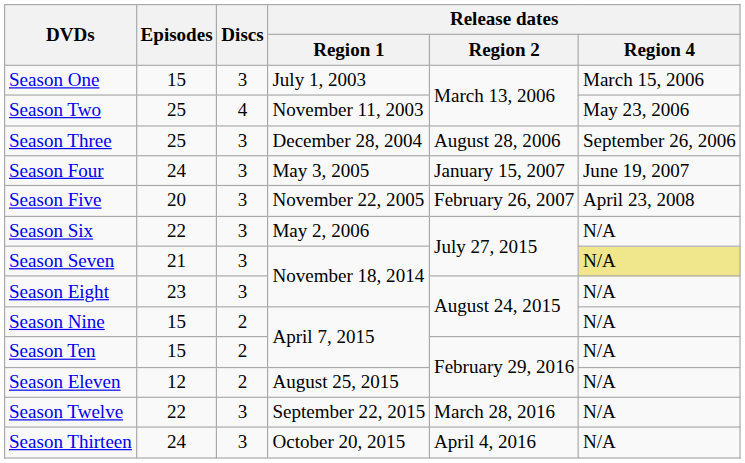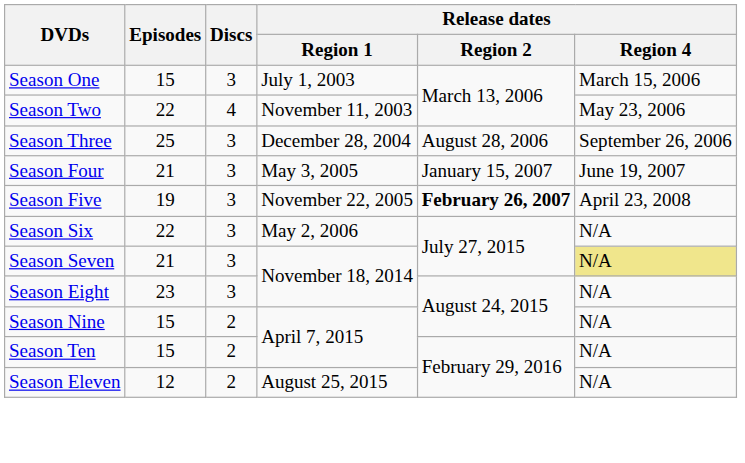Season Two | Episodes: 25 -> 22
Season Four | Episodes: 24 -> 21
Season Five | Episodes: 20 -> 19
Season Five | Release dates / Region 2: normal -> bold
- row: Season Twelve | 22 | 3 | September 22, 2015 | March 28, 2016 | N/A
- row: Season Thirteen | 24 | 3 | October 20, 2015 | April 4, 2016 | N/A
